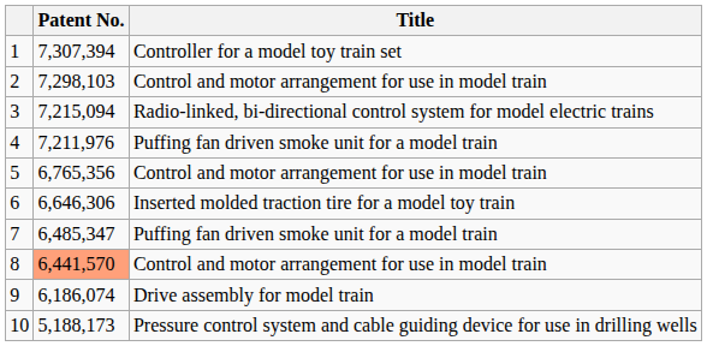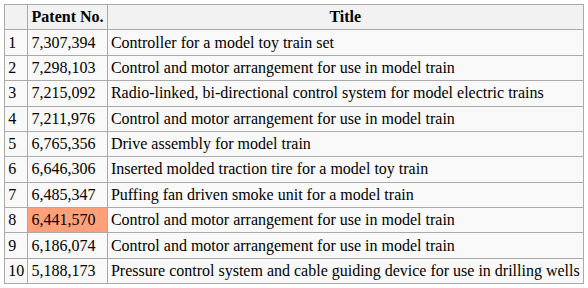3 | Patent No.: 7,215,094 -> 7,215,092
4 | Title: Puffing fan driven smoke unit for a model train -> Control and motor arrangement for use in model train
5 | Title: Control and motor arrangement for use in model train -> Drive assembly for model train
9 | Title: Drive assembly for model train -> Control and motor arrangement for use in model train
